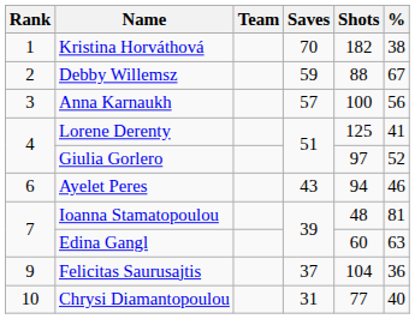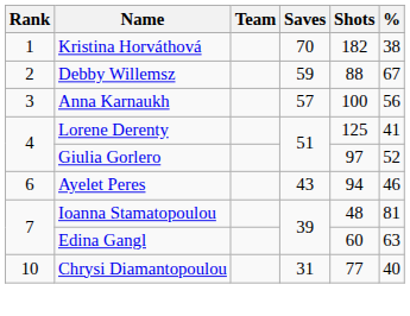- row: 9 | Felicitas Saurusajtis | 37 | 104 | 36
